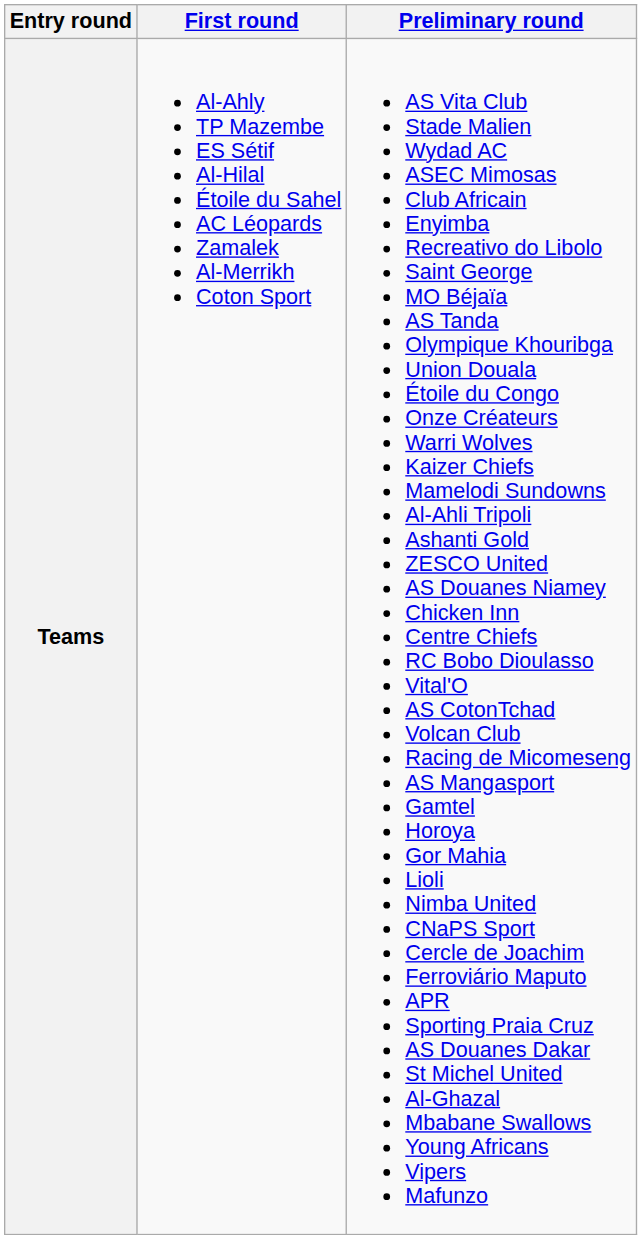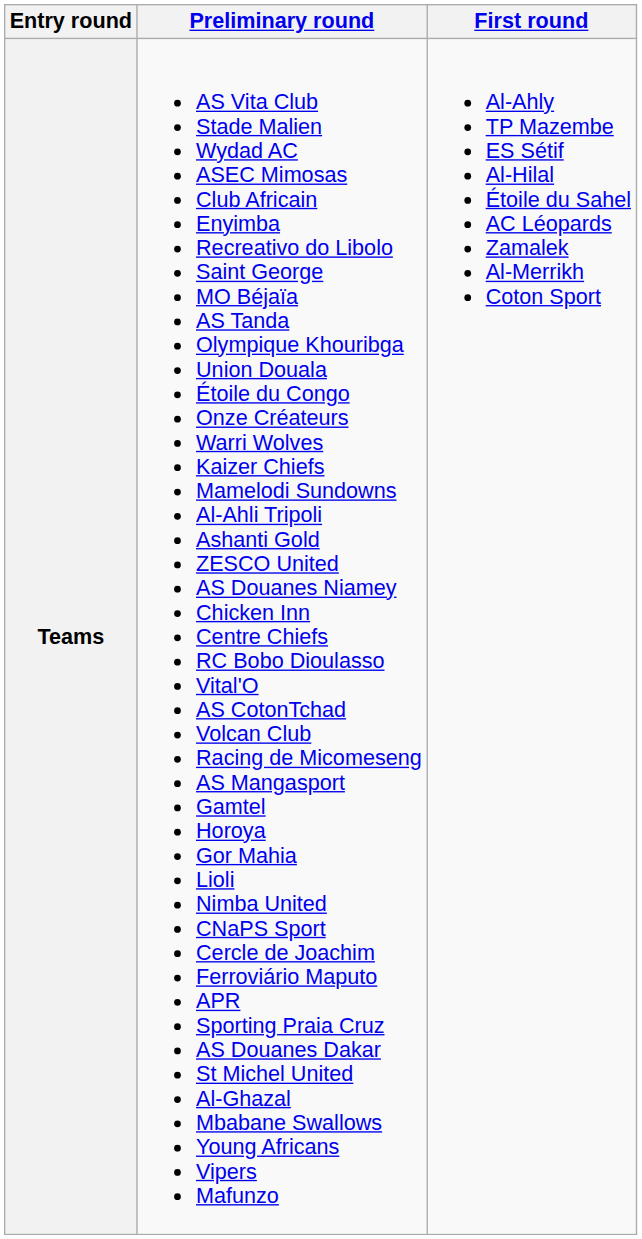columns swapped: First round <-> Preliminary round
